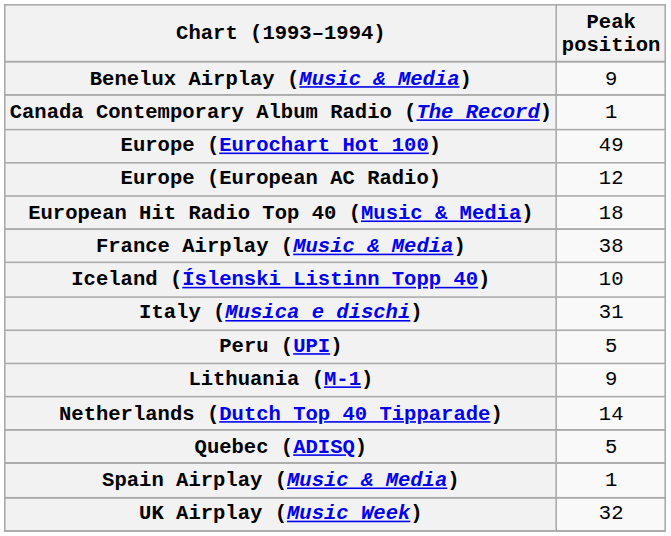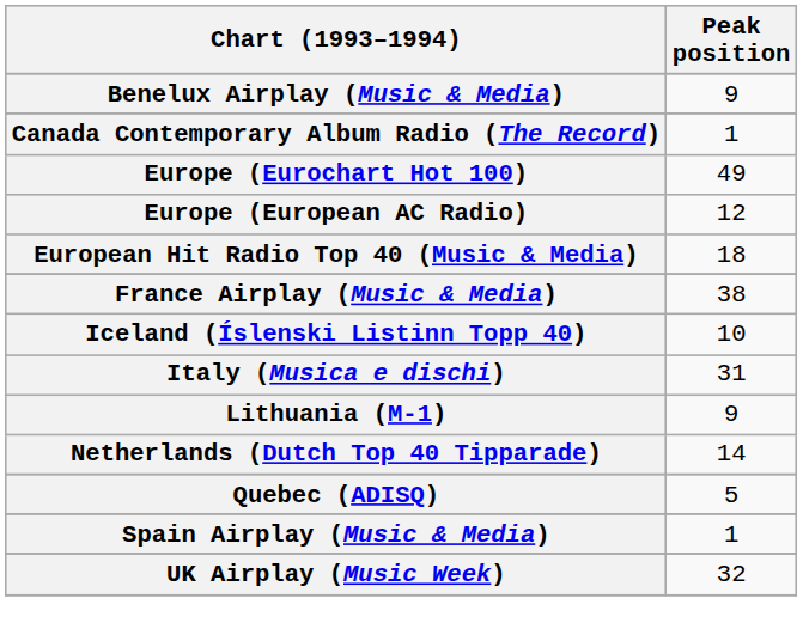- row: Peru (UPI) | 5
